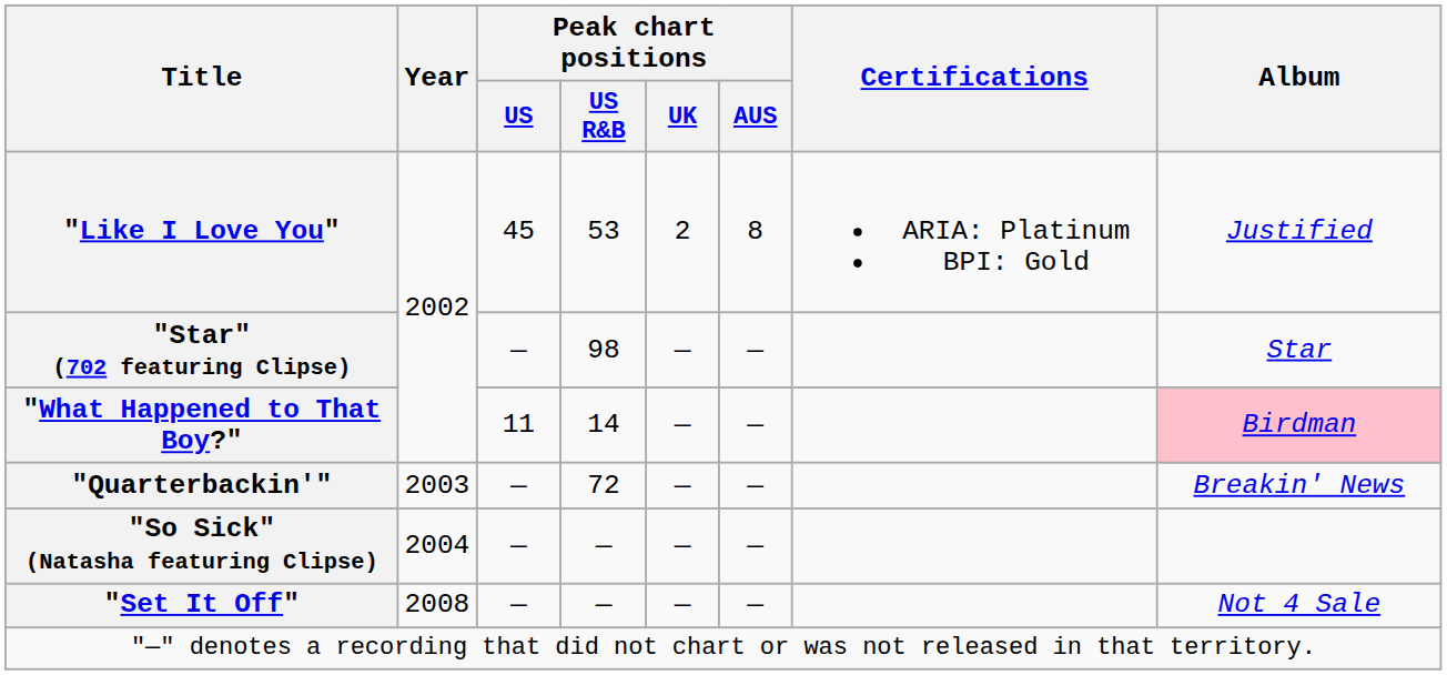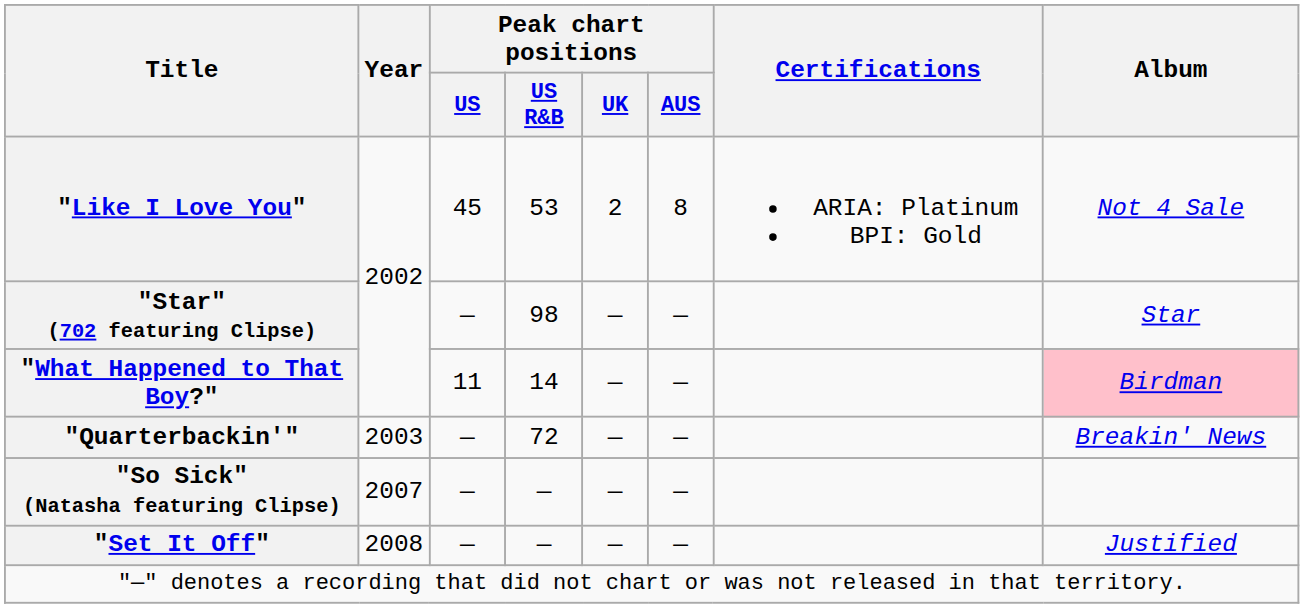"Like I Love You" | Album: Justified -> Not 4 Sale
"So Sick" (Natasha featuring Clipse) | Year: 2004 -> 2007
"Set It Off" | Album: Not 4 Sale -> Justified
